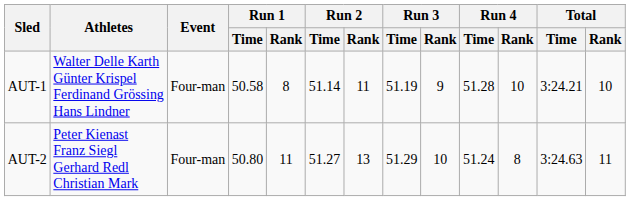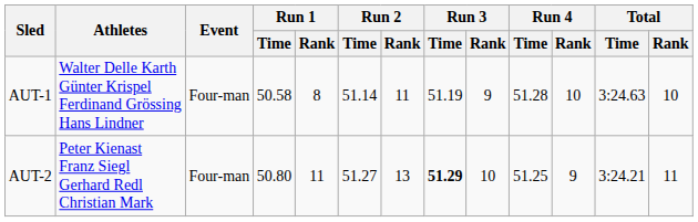AUT-1 | Total / Time: 3:24.21 -> 3:24.63
AUT-2 | Run 3 / Time: normal -> bold
AUT-2 | Run 4 / Time: 51.24 -> 51.25
AUT-2 | Run 4 / Rank: 8 -> 9
AUT-2 | Total / Time: 3:24.63 -> 3:24.21
